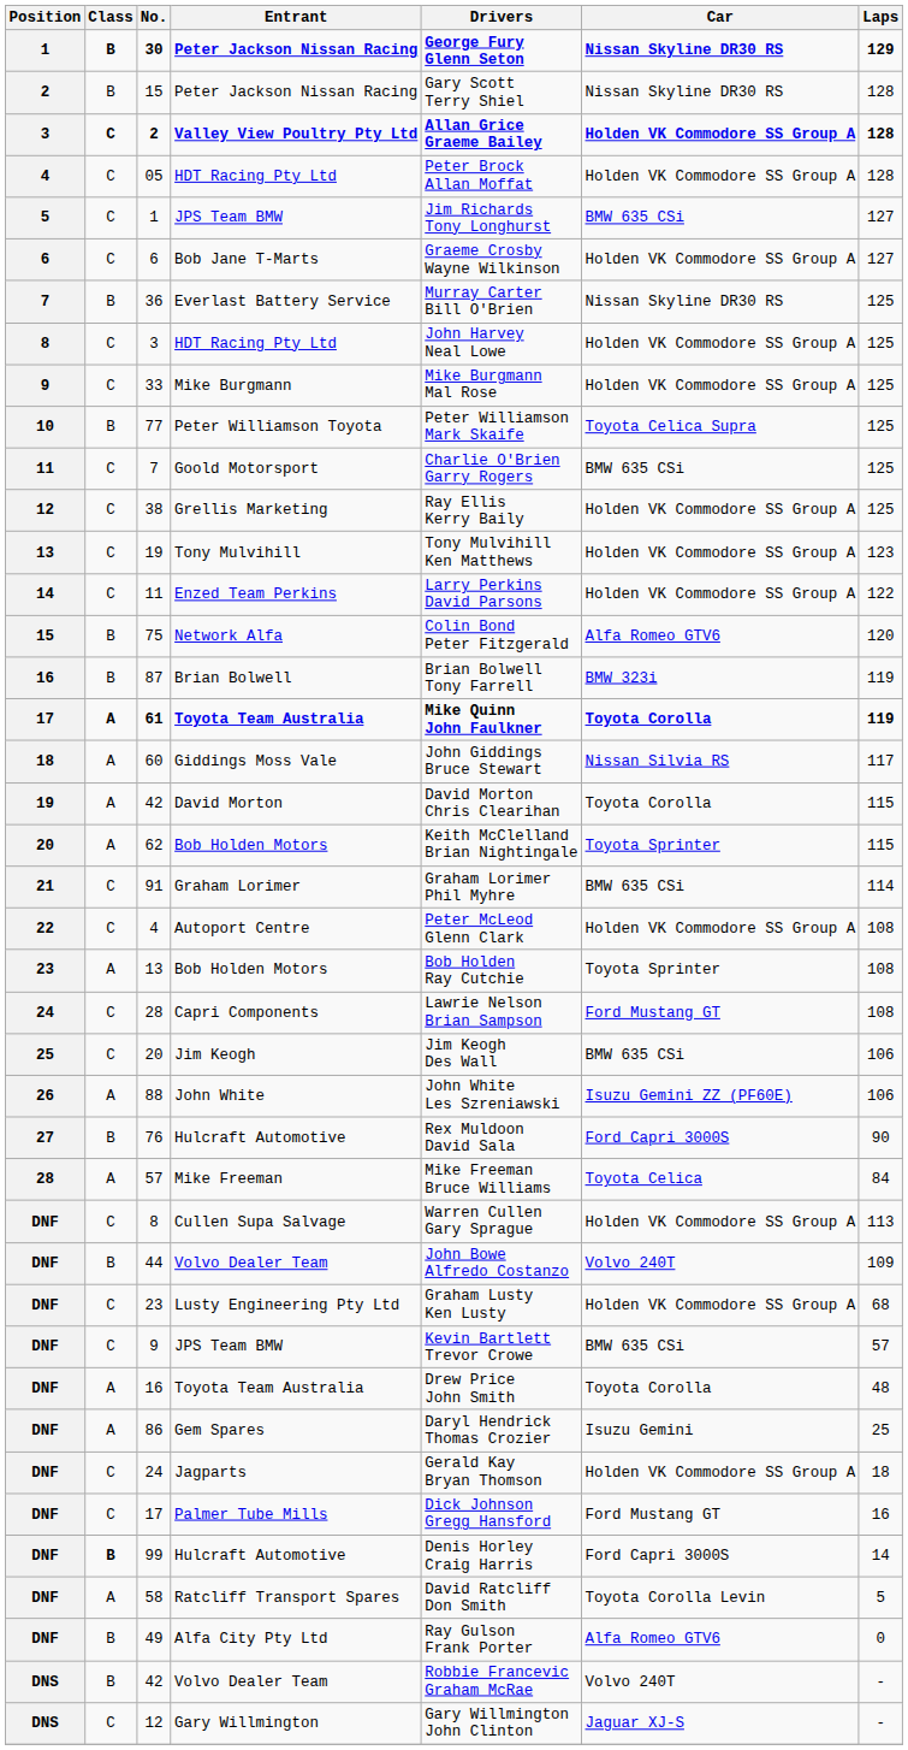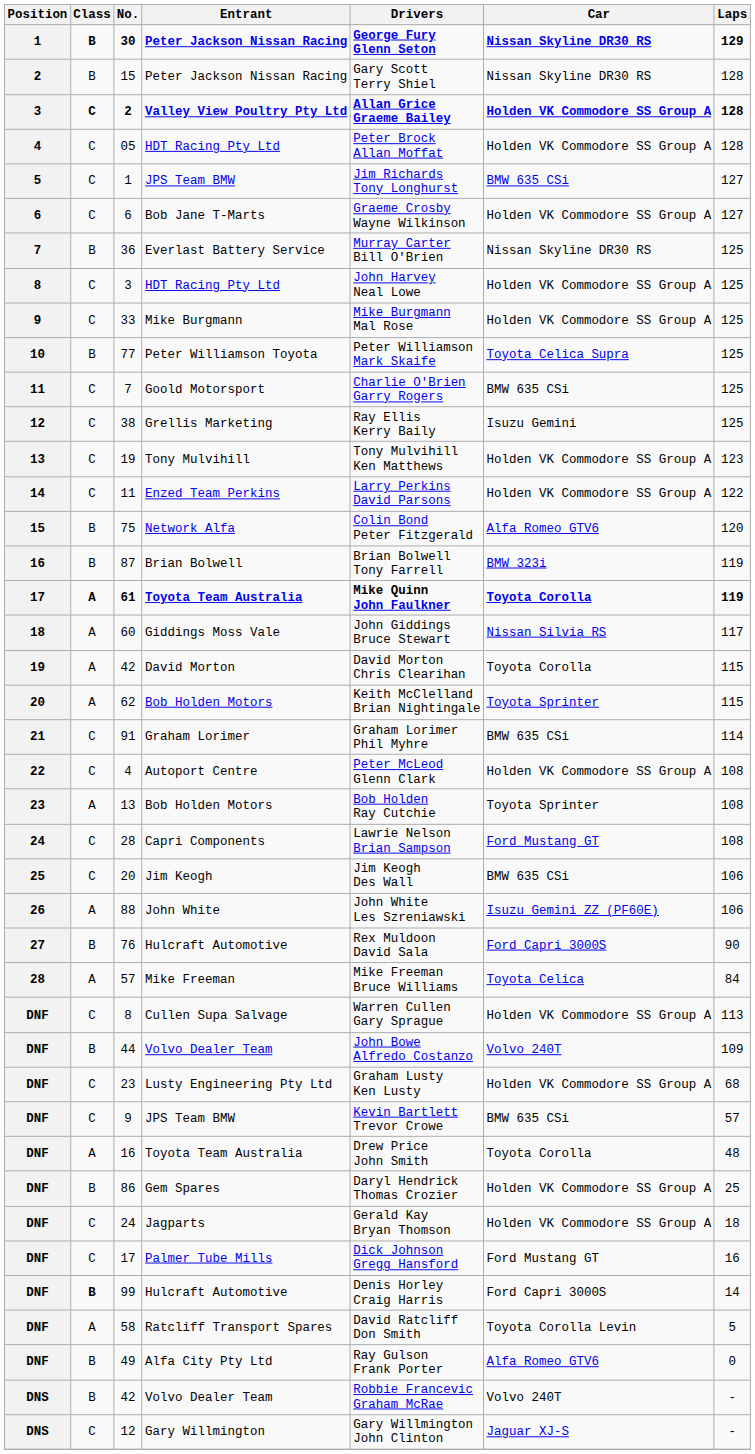38 | Car: Holden VK Commodore SS Group A -> Isuzu Gemini
86 | Class: A -> B
86 | Car: Isuzu Gemini -> Holden VK Commodore SS Group A
